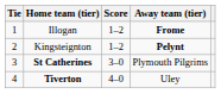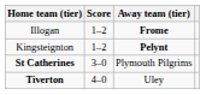- column: Tie | 1 | 2 | 3 | 4
